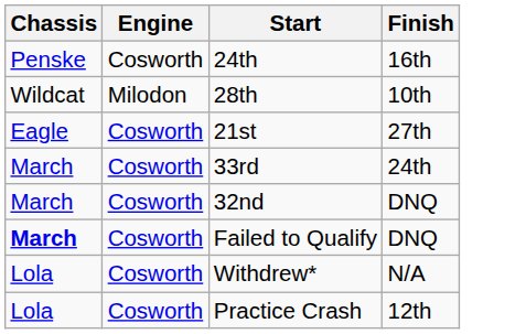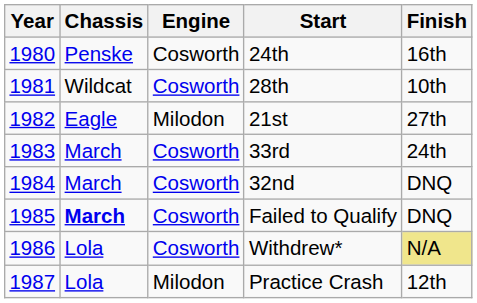+ column: Year | 1980 | 1981 | 1982 | 1983 | 1984 | 1985 | 1986 | 1987
28th | Engine: Milodon -> Cosworth
21st | Engine: Cosworth -> Milodon
Withdrew* | Finish: no background -> khaki background
Practice Crash | Engine: Cosworth -> Milodon
